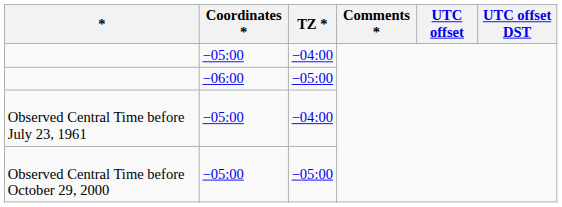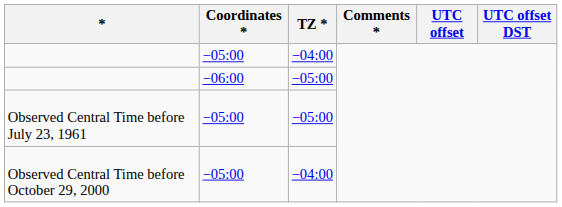Observed Central Time before July 23, 1961 | TZ *: −04:00 -> −05:00
Observed Central Time before October 29, 2000 | TZ *: −05:00 -> −04:00
